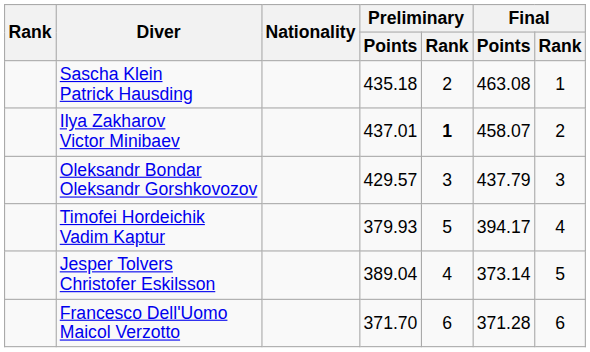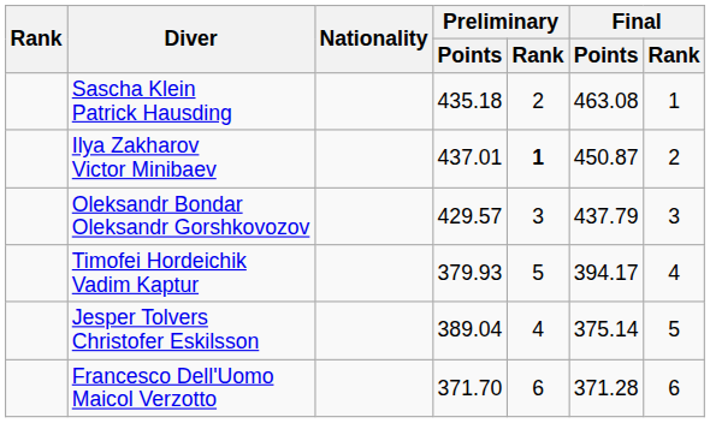Ilya Zakharov Victor Minibaev | Final / Points: 458.07 -> 450.87
Jesper Tolvers Christofer Eskilsson | Final / Points: 373.14 -> 375.14
